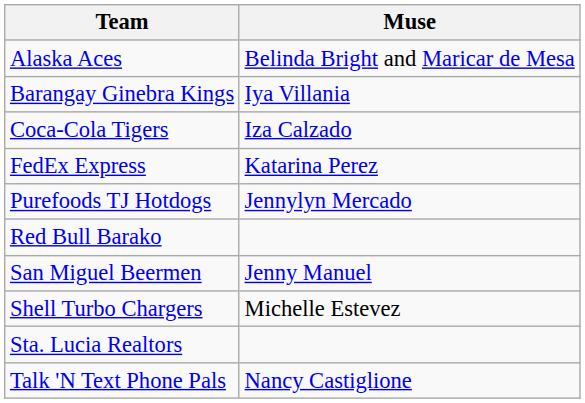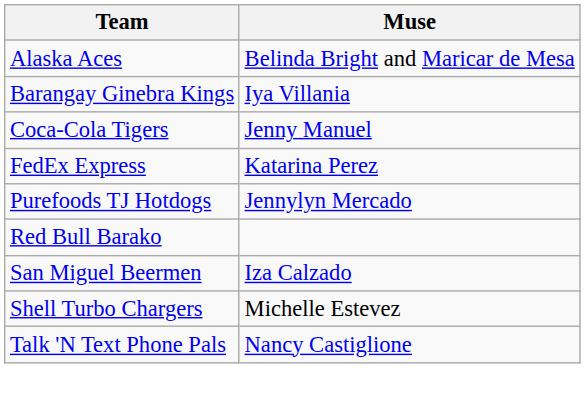Coca-Cola Tigers | Muse: Iza Calzado -> Jenny Manuel
San Miguel Beermen | Muse: Jenny Manuel -> Iza Calzado
- row: Sta. Lucia Realtors
